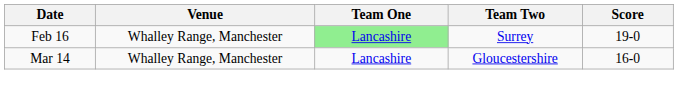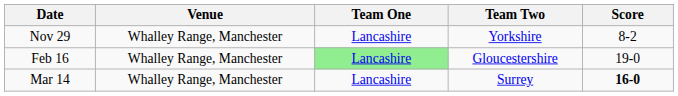+ row: Nov 29 | Whalley Range, Manchester | Lancashire | Yorkshire | 8-2
Feb 16 | Team Two: Surrey -> Gloucestershire
Mar 14 | Team Two: Gloucestershire -> Surrey
Mar 14 | Score: normal -> bold
